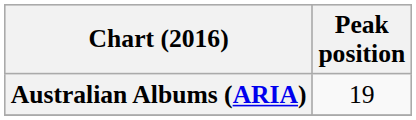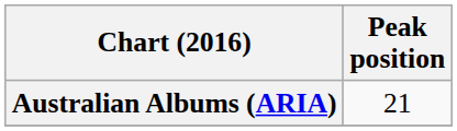Australian Albums (ARIA) | Peak position: 19 -> 21
